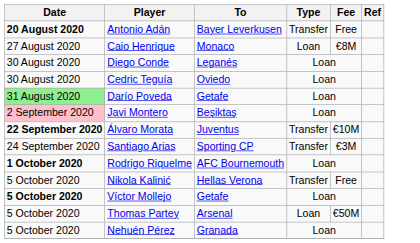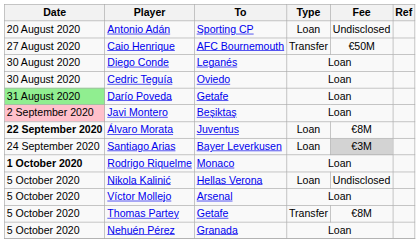Antonio Adán | Date: bold -> normal
Antonio Adán | To: Bayer Leverkusen -> Sporting CP
Antonio Adán | Type: Transfer -> Loan
Antonio Adán | Fee: Free -> Undisclosed
Caio Henrique | To: Monaco -> AFC Bournemouth
Caio Henrique | Type: Loan -> Transfer
Caio Henrique | Fee: €8M -> €50M
Álvaro Morata | Type: Transfer -> Loan
Álvaro Morata | Fee: €10M -> €8M
Santiago Arias | To: Sporting CP -> Bayer Leverkusen
Santiago Arias | Type: Transfer -> Loan
Santiago Arias | Fee: no background -> lightgrey background
Rodrigo Riquelme | To: AFC Bournemouth -> Monaco
Nikola Kalinić | Type: Transfer -> Loan
Nikola Kalinić | Fee: Free -> Undisclosed
Víctor Mollejo | Date: bold -> normal
Víctor Mollejo | To: Getafe -> Arsenal
Thomas Partey | To: Arsenal -> Getafe
Thomas Partey | Type: Loan -> Transfer
Thomas Partey | Fee: €50M -> €8M
